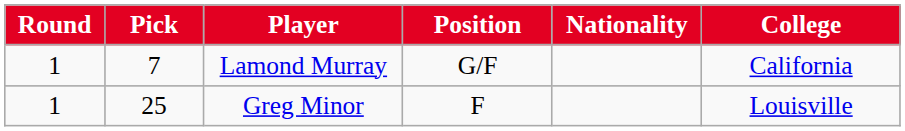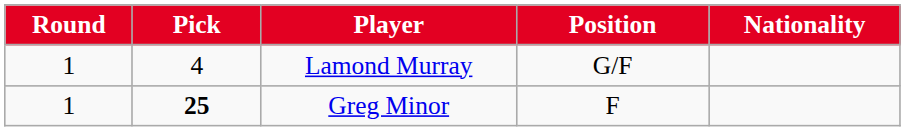- column: College | California | Louisville
Lamond Murray | Pick: 7 -> 4
Greg Minor | Pick: normal -> bold
